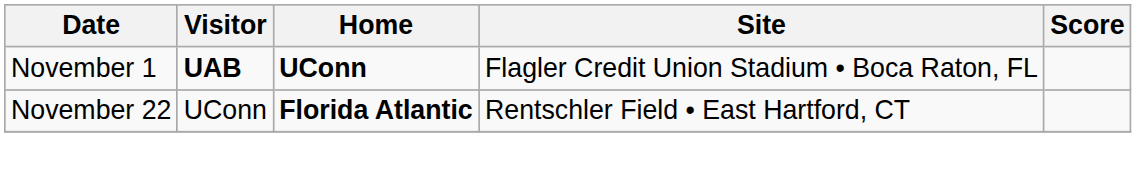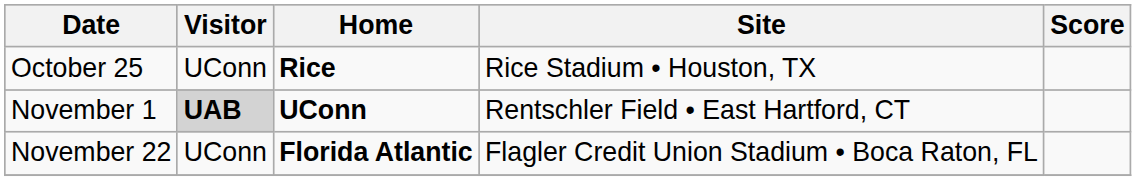+ row: October 25 | UConn | Rice | Rice Stadium • Houston, TX
November 1 | Visitor: no background -> lightgrey background
November 1 | Site: Flagler Credit Union Stadium • Boca Raton, FL -> Rentschler Field • East Hartford, CT
November 22 | Site: Rentschler Field • East Hartford, CT -> Flagler Credit Union Stadium • Boca Raton, FL
